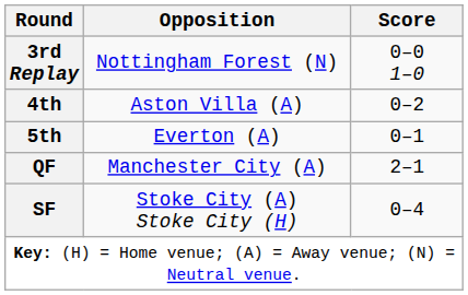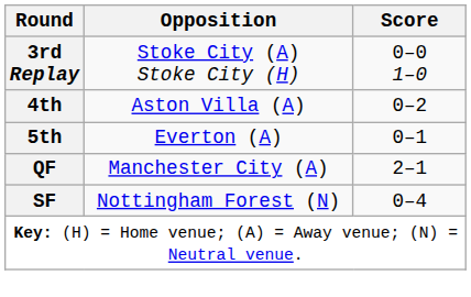3rd Replay | Opposition: Nottingham Forest (N) -> Stoke City (A) Stoke City (H)
SF | Opposition: Stoke City (A) Stoke City (H) -> Nottingham Forest (N)
